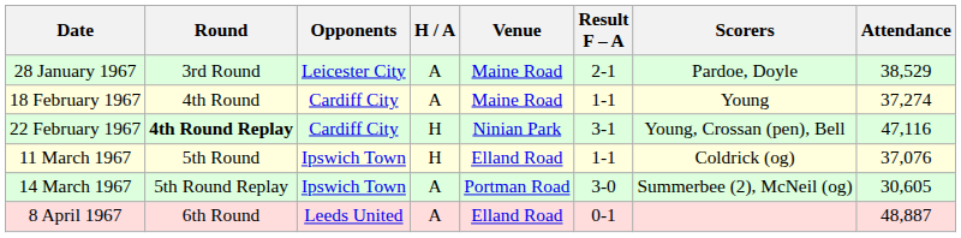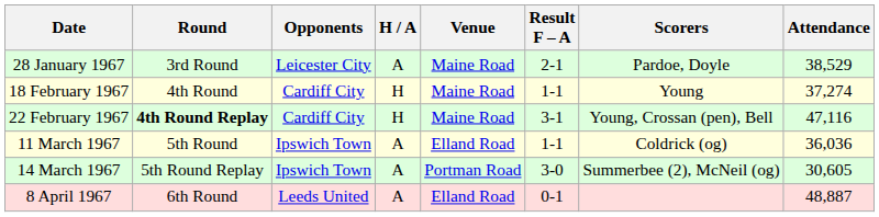18 February 1967 | H / A: A -> H
22 February 1967 | Venue: Ninian Park -> Maine Road
11 March 1967 | H / A: H -> A
11 March 1967 | Attendance: 37,076 -> 36,036
